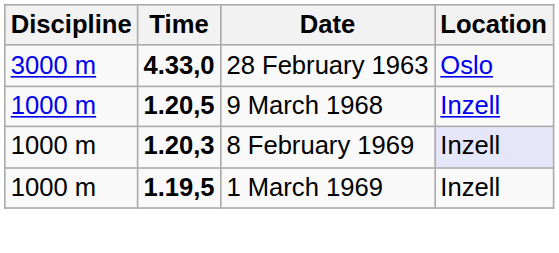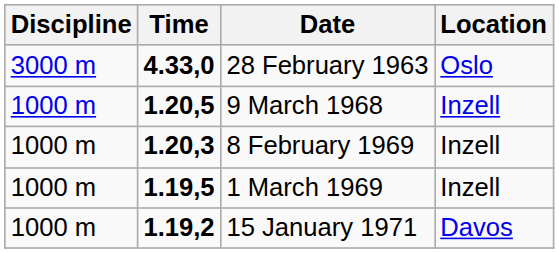8 February 1969 | Location: lavender background -> no background
+ row: 1000 m | 1.19,2 | 15 January 1971 | Davos
